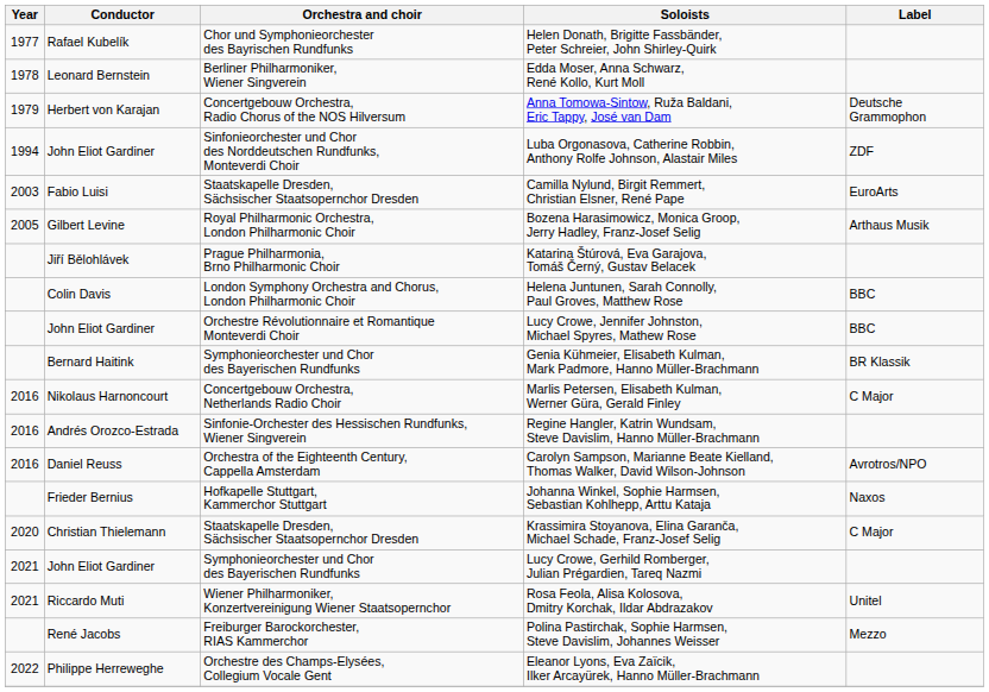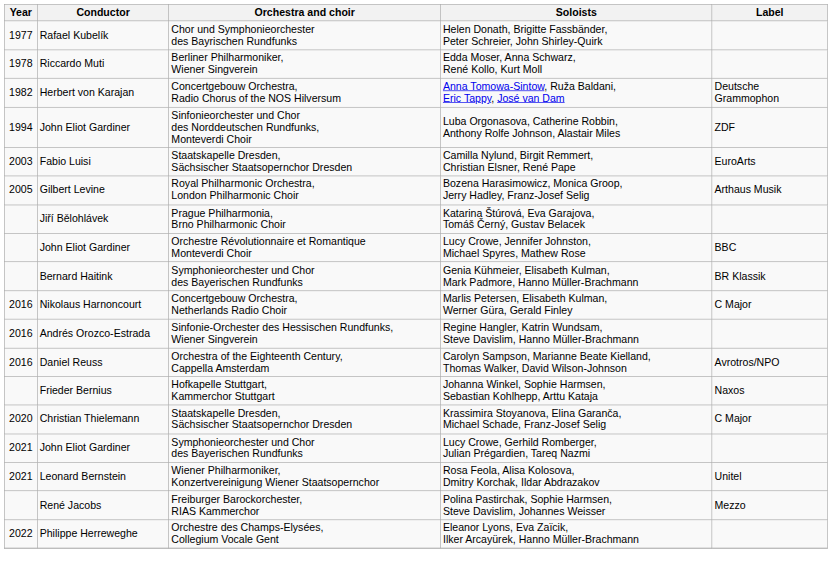Edda Moser, Anna Schwarz, René Kollo, Kurt Moll | Conductor: Leonard Bernstein -> Riccardo Muti
Anna Tomowa-Sintow, Ruža Baldani, Eric Tappy, José van Dam | Year: 1979 -> 1982
- row: Colin Davis | London Symphony Orchestra and Chorus, London Philharmonic Choir | Helena Juntunen, Sarah Connolly, Paul Groves, Matthew Rose | BBC
Rosa Feola, Alisa Kolosova, Dmitry Korchak, Ildar Abdrazakov | Conductor: Riccardo Muti -> Leonard Bernstein
